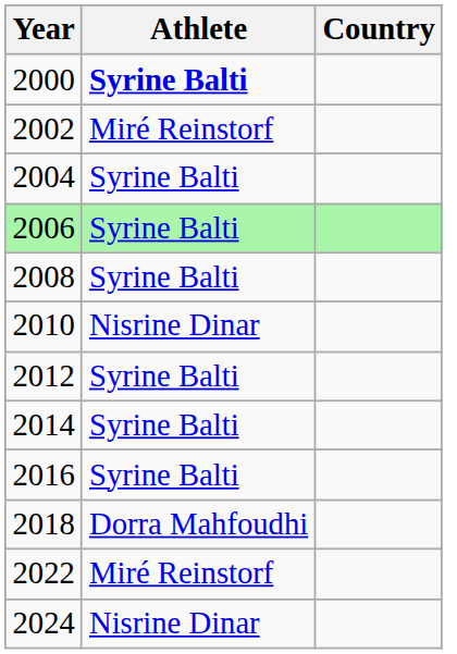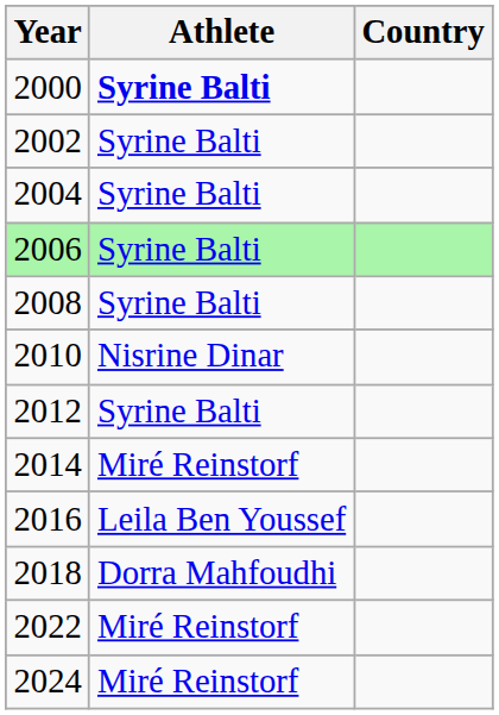2002 | Athlete: Miré Reinstorf -> Syrine Balti
2014 | Athlete: Syrine Balti -> Miré Reinstorf
2016 | Athlete: Syrine Balti -> Leila Ben Youssef
2024 | Athlete: Nisrine Dinar -> Miré Reinstorf
